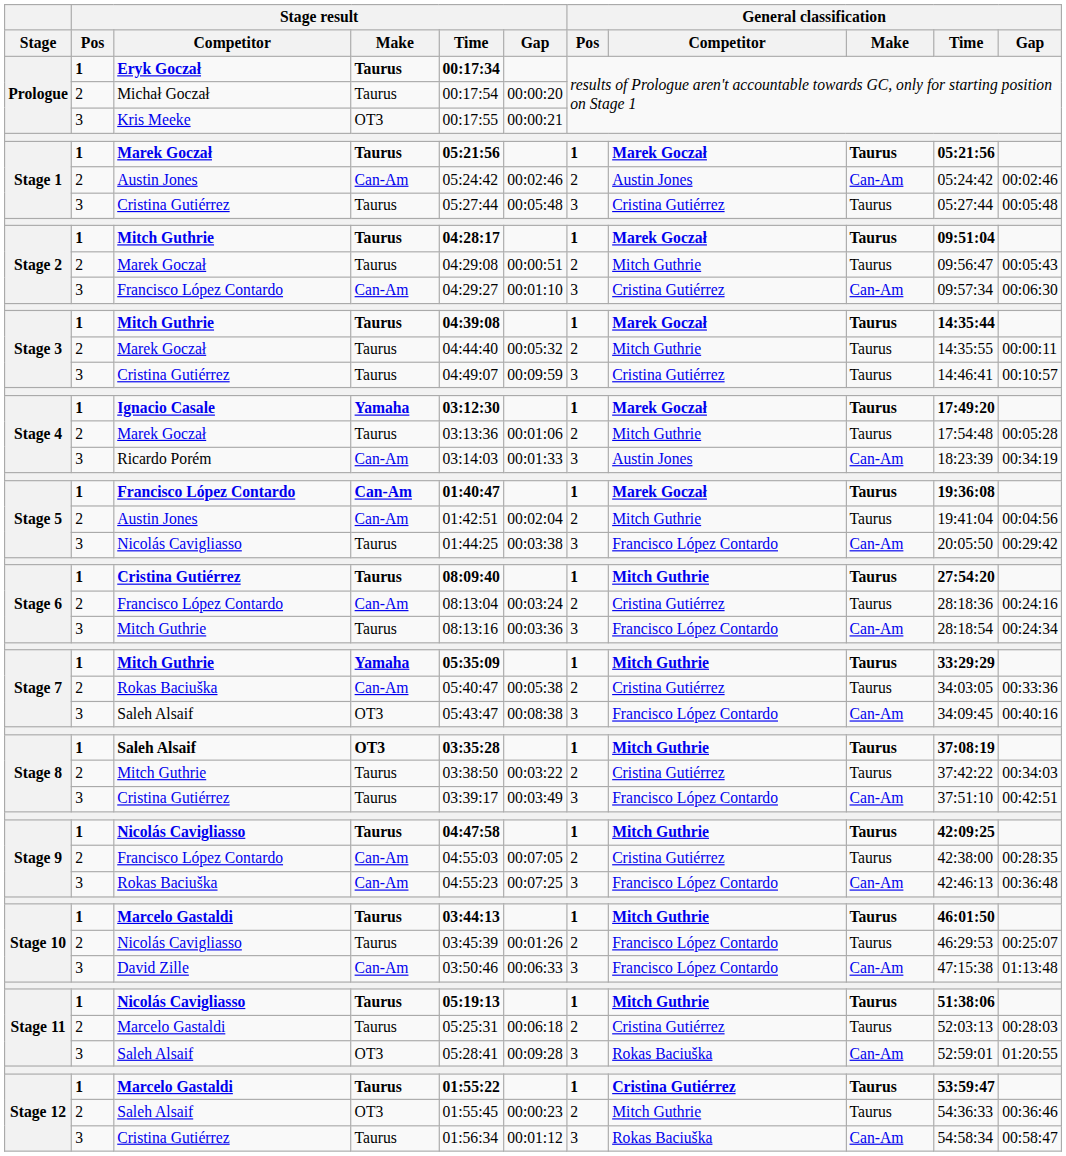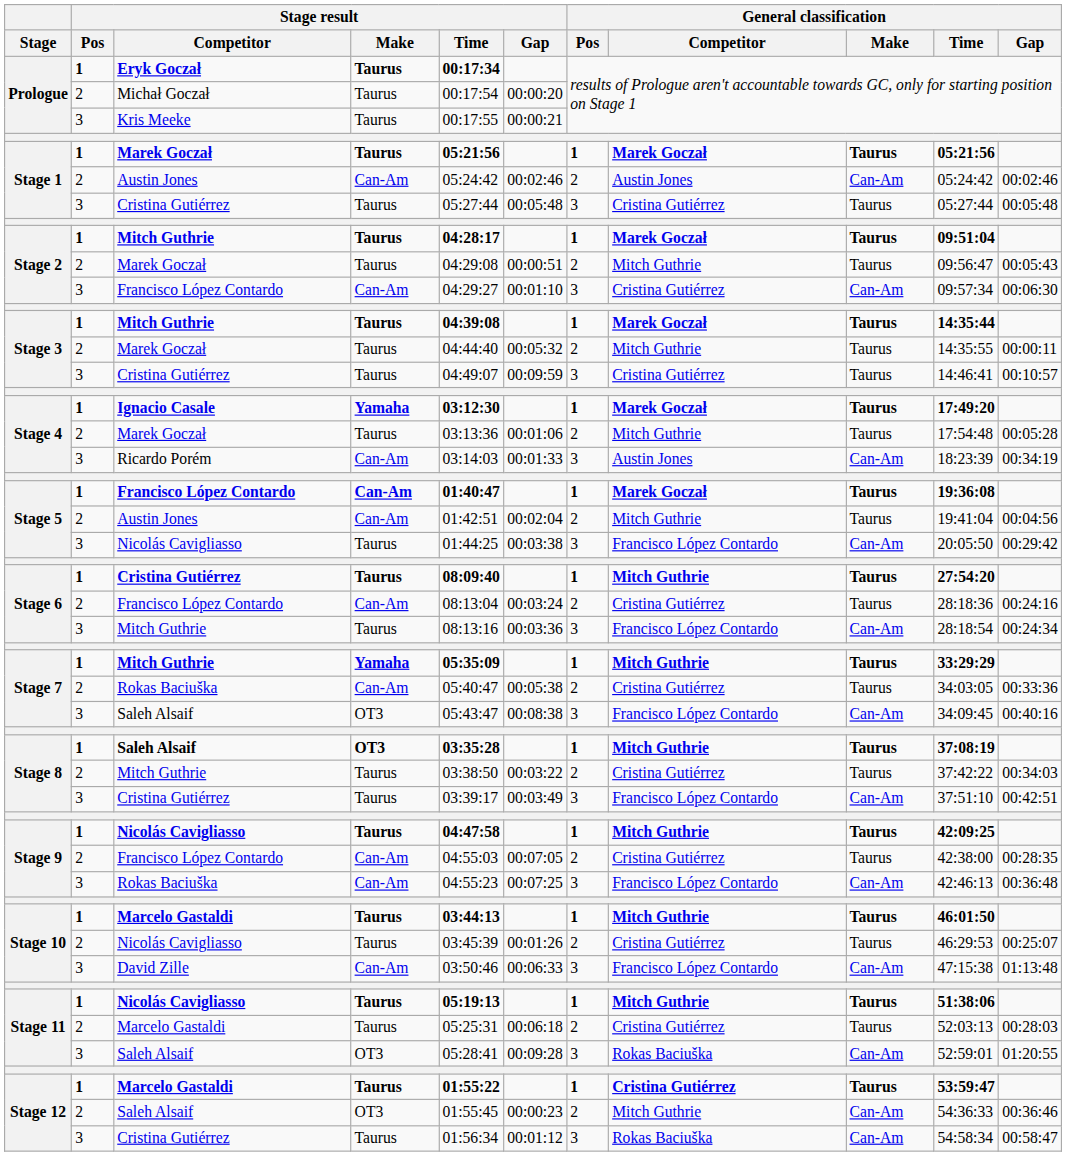Kris Meeke | Stage result / Make: OT3 -> Taurus
Stage 10 / Nicolás Cavigliasso | General classification / Competitor: Francisco López Contardo -> Cristina Gutiérrez
Stage 12 / Saleh Alsaif | General classification / Make: Taurus -> Can-Am
